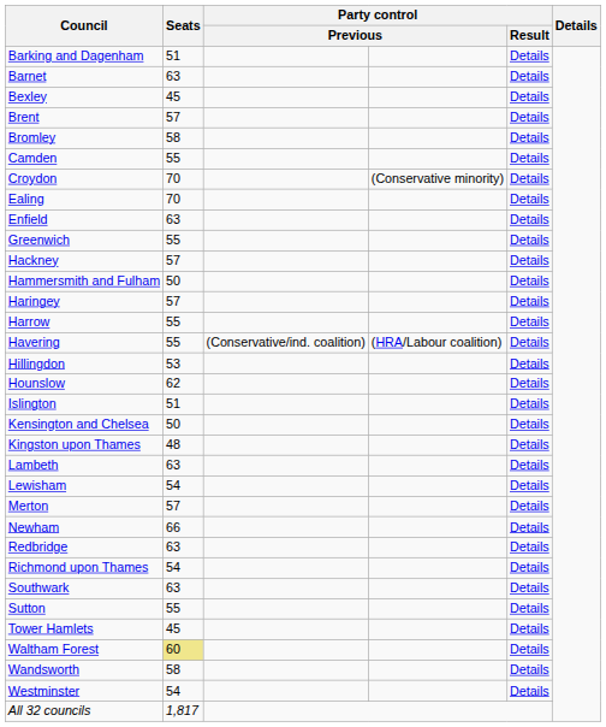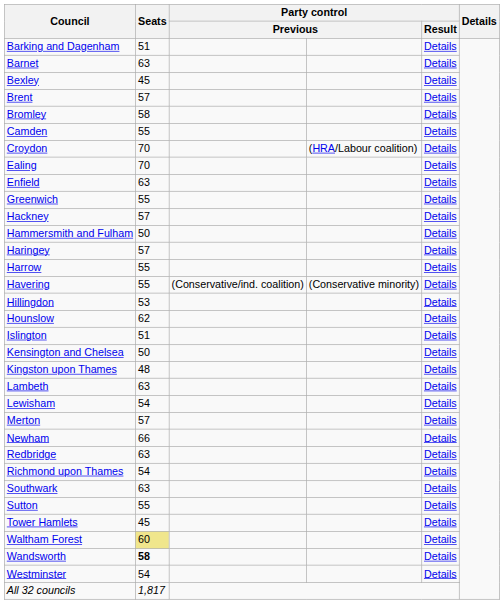Croydon | column 4: (Conservative minority) -> (HRA/Labour coalition)
Havering | column 4: (HRA/Labour coalition) -> (Conservative minority)
Wandsworth | Seats: normal -> bold
